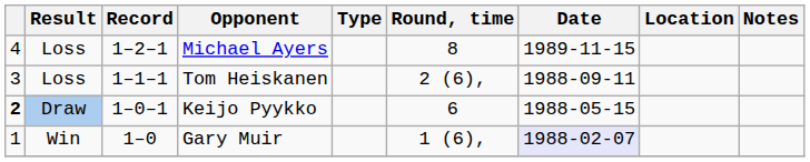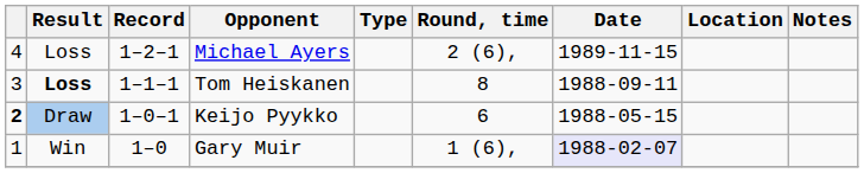Michael Ayers | Round, time: 8 -> 2 (6),
Tom Heiskanen | Result: normal -> bold
Tom Heiskanen | Round, time: 2 (6), -> 8
